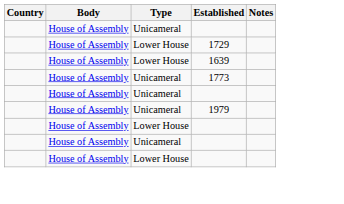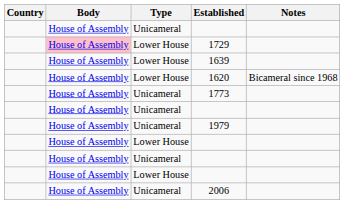1729 | Body: no background -> pink background
+ row: House of Assembly | Lower House | 1620 | Bicameral since 1968
+ row: House of Assembly | Unicameral | 2006
